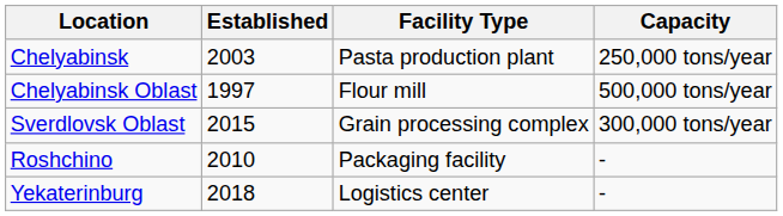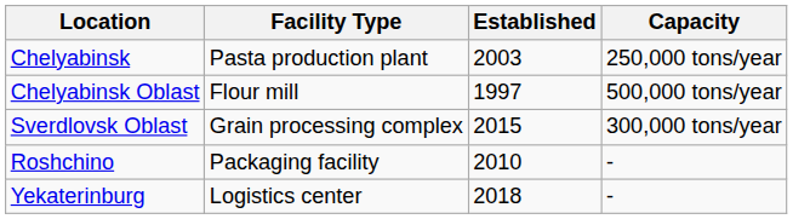columns swapped: Facility Type <-> Established
